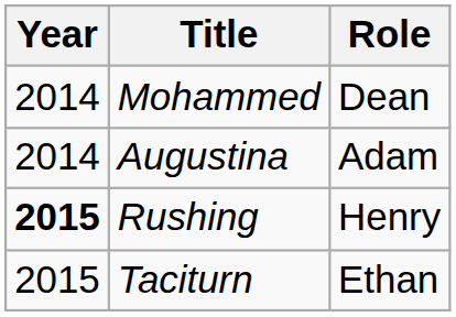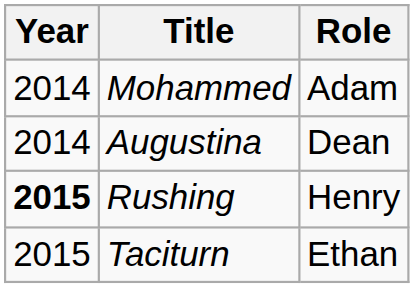Mohammed | Role: Dean -> Adam
Augustina | Role: Adam -> Dean
